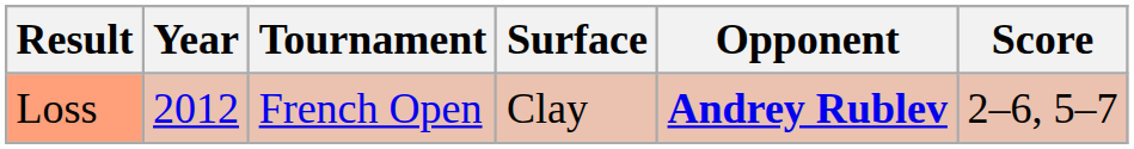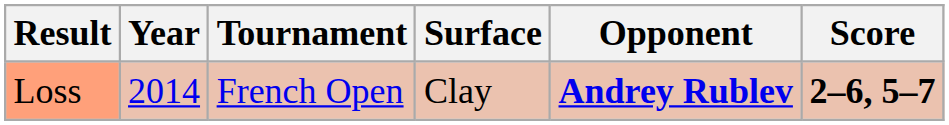Loss | Year: 2012 -> 2014
Loss | Score: normal -> bold
